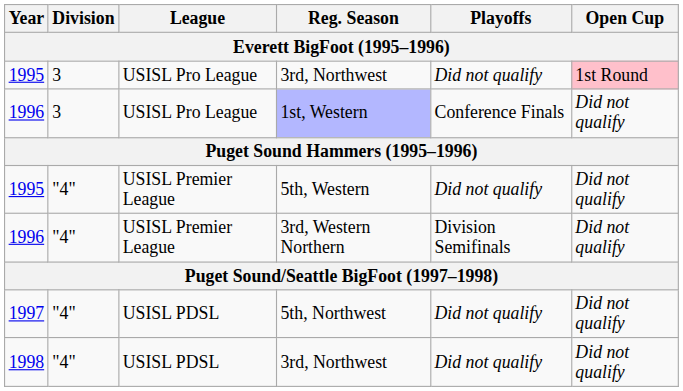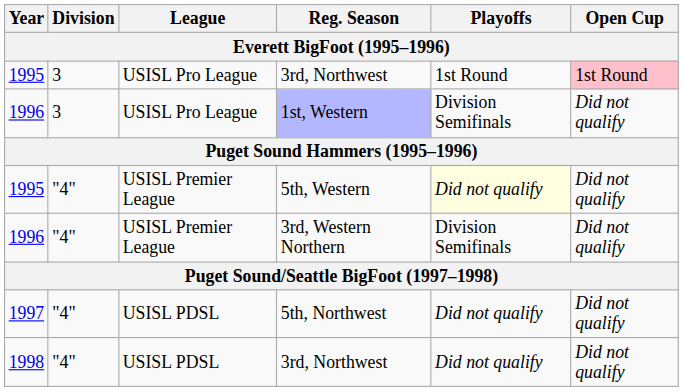1995 / 3rd, Northwest | Playoffs: Did not qualify -> 1st Round
1st, Western | Playoffs: Conference Finals -> Division Semifinals
5th, Western | Playoffs: no background -> lightyellow background
